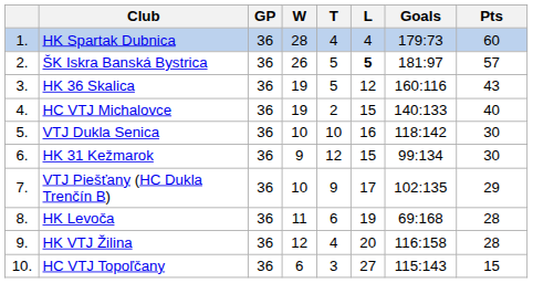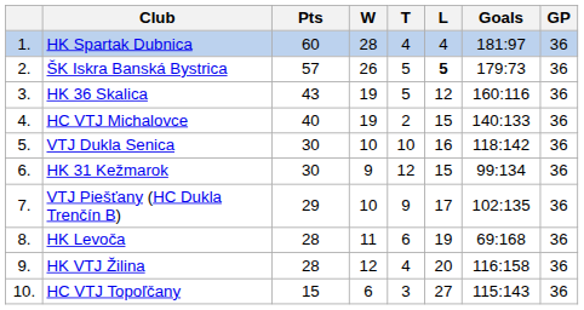columns swapped: GP <-> Pts
HK Spartak Dubnica | Goals: 179:73 -> 181:97
ŠK Iskra Banská Bystrica | Goals: 181:97 -> 179:73
